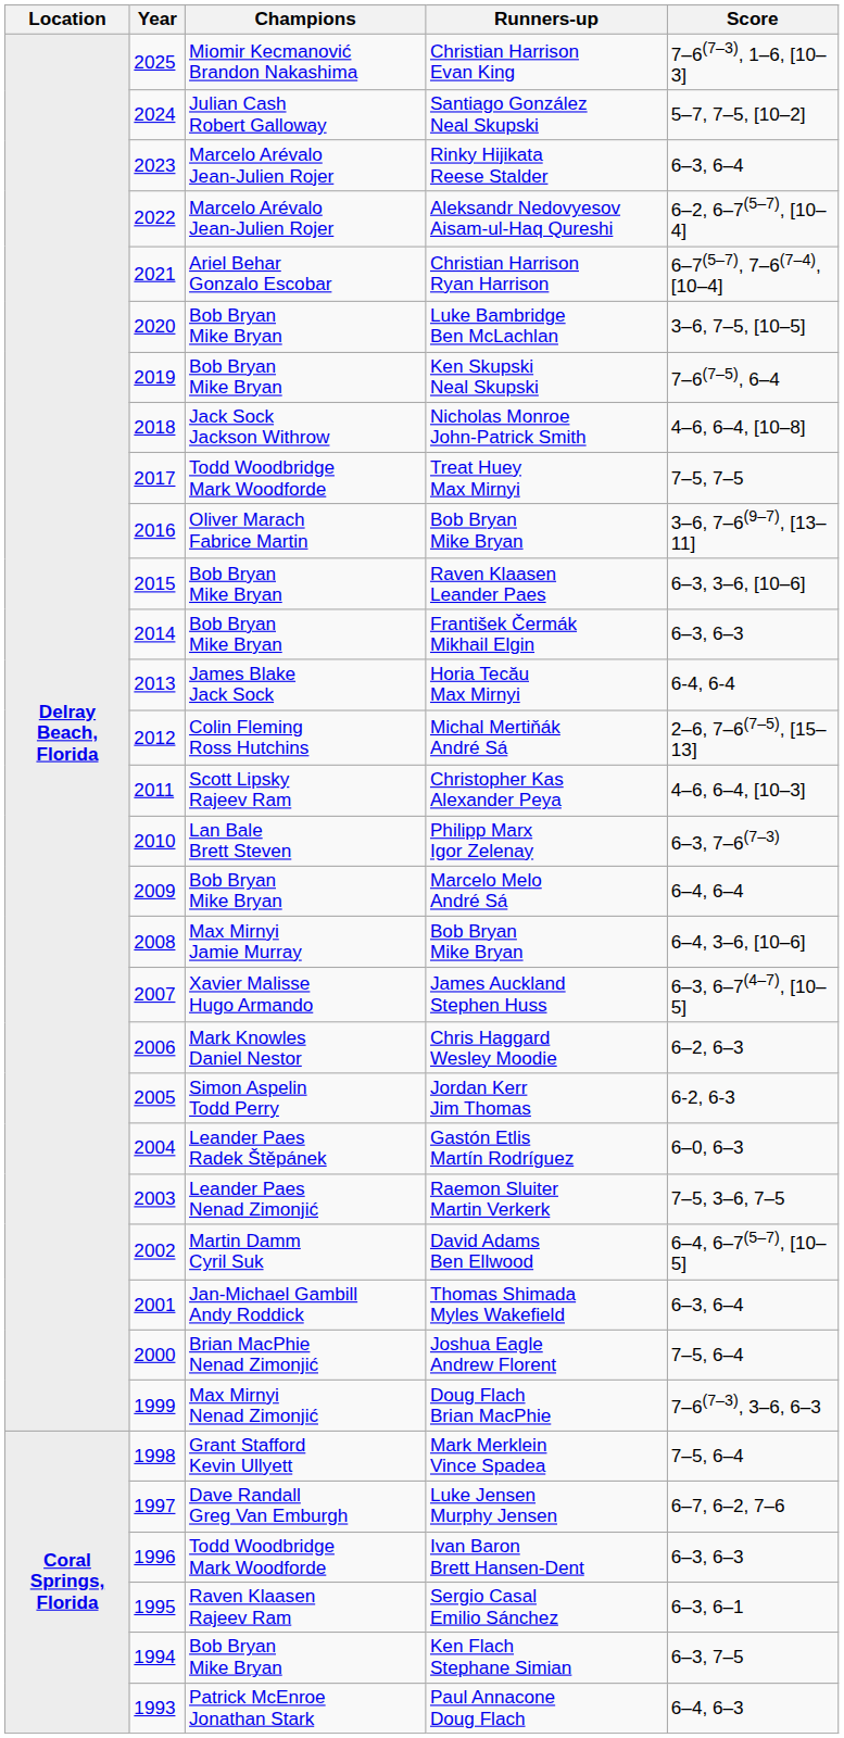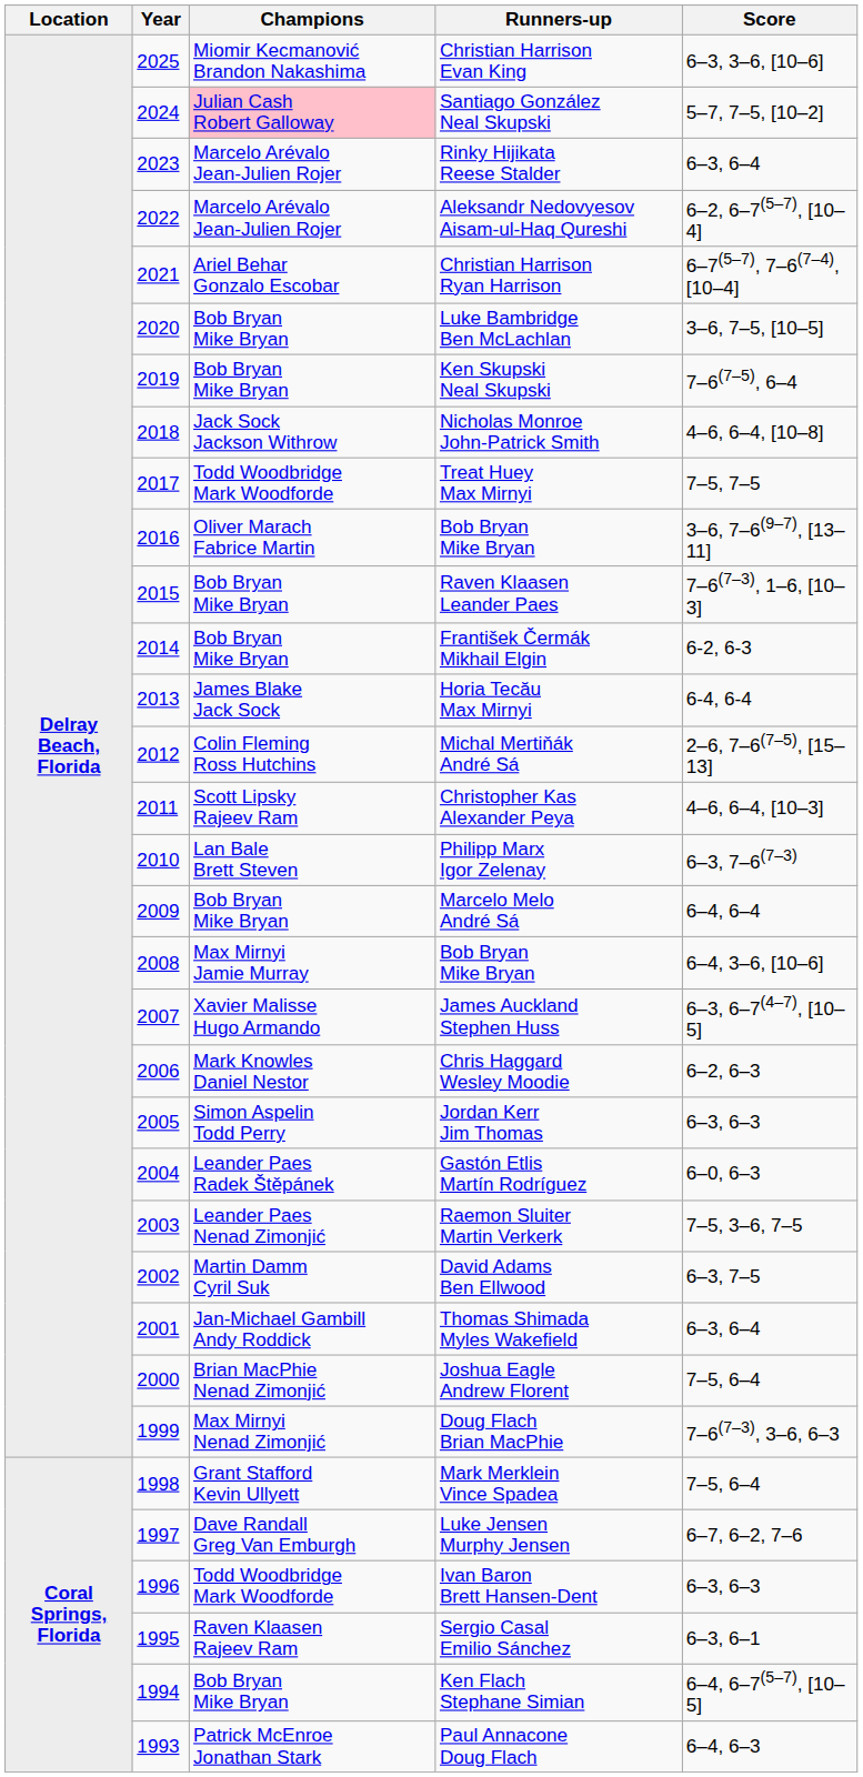Christian Harrison Evan King | Score: 7–6(7–3), 1–6, [10–3] -> 6–3, 3–6, [10–6]
Santiago González Neal Skupski | Champions: no background -> pink background
Raven Klaasen Leander Paes | Score: 6–3, 3–6, [10–6] -> 7–6(7–3), 1–6, [10–3]
František Čermák Mikhail Elgin | Score: 6–3, 6–3 -> 6-2, 6-3
Jordan Kerr Jim Thomas | Score: 6-2, 6-3 -> 6–3, 6–3
David Adams Ben Ellwood | Score: 6–4, 6–7(5–7), [10–5] -> 6–3, 7–5
Ken Flach Stephane Simian | Score: 6–3, 7–5 -> 6–4, 6–7(5–7), [10–5]
